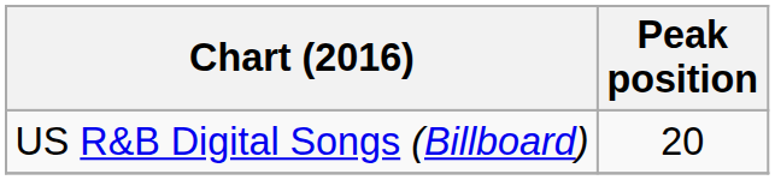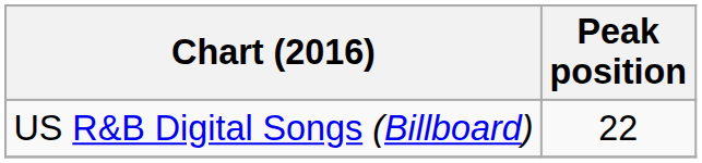US R&B Digital Songs (Billboard) | Peak position: 20 -> 22
